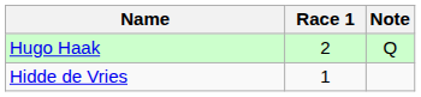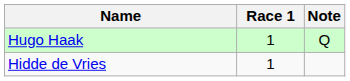Hugo Haak | Race 1: 2 -> 1
